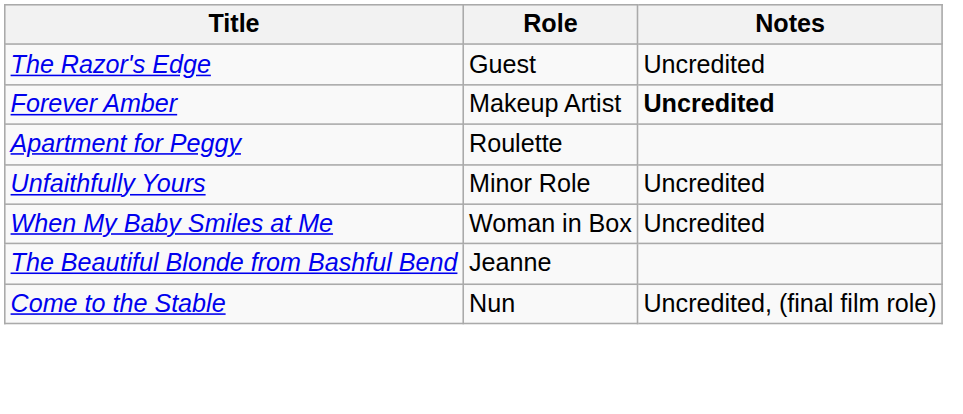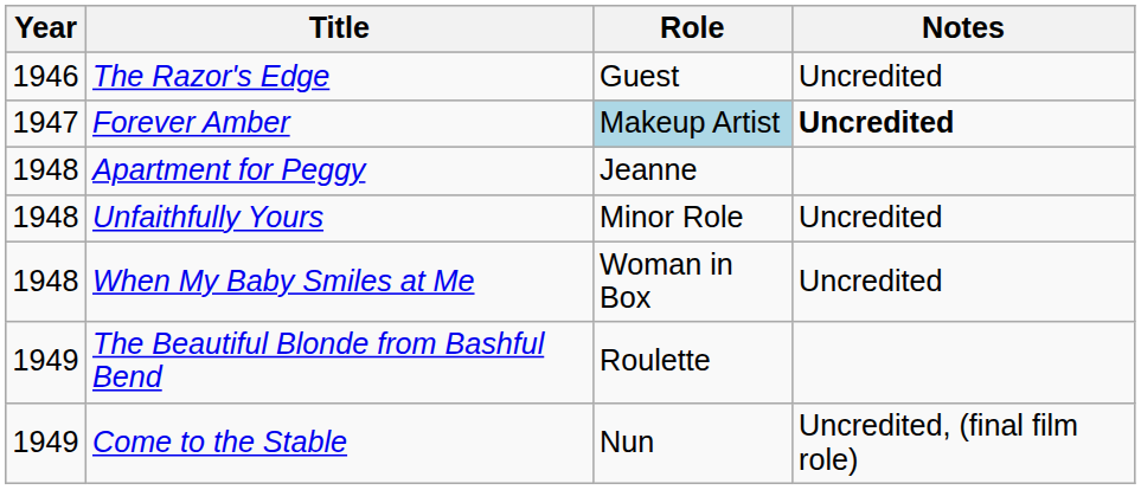+ column: Year | 1946 | 1947 | 1948 | 1948 | 1948 | 1949 | 1949
Forever Amber | Role: no background -> lightblue background
Apartment for Peggy | Role: Roulette -> Jeanne
The Beautiful Blonde from Bashful Bend | Role: Jeanne -> Roulette
